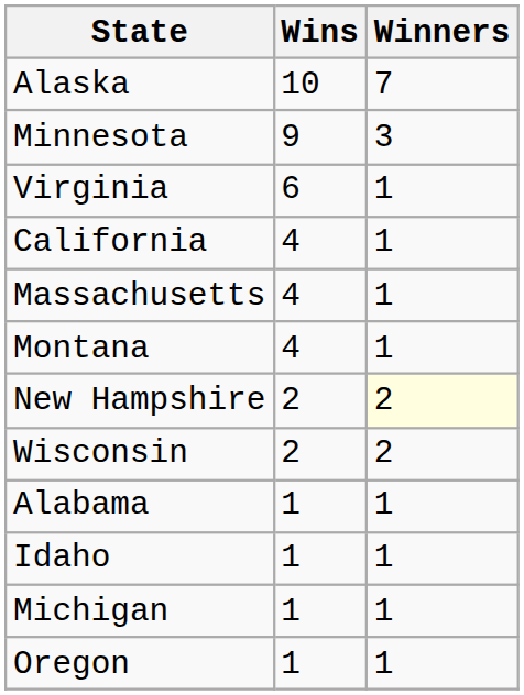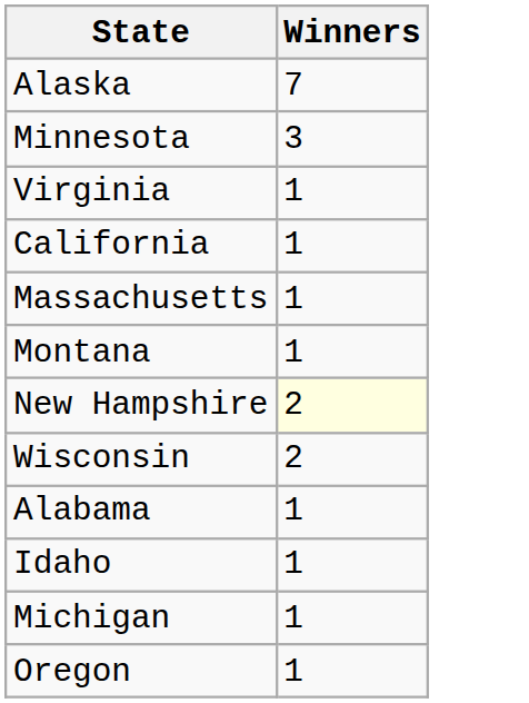- column: Wins | 10 | 9 | 6 | 4 | 4 | 4 | 2 | 2 | 1 | 1 | 1 | 1
